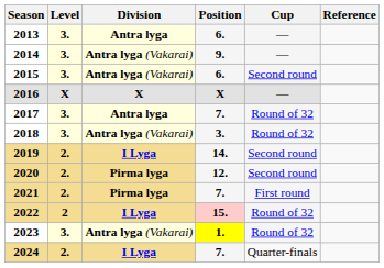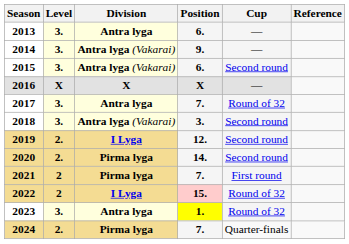2018 | Cup: Round of 32 -> Second round
2019 | Position: 14. -> 12.
2020 | Position: 12. -> 14.
2021 | Level: 2. -> 2
2023 | Division: Antra lyga (Vakarai) -> Antra lyga
2024 | Division: I Lyga -> Pirma lyga
